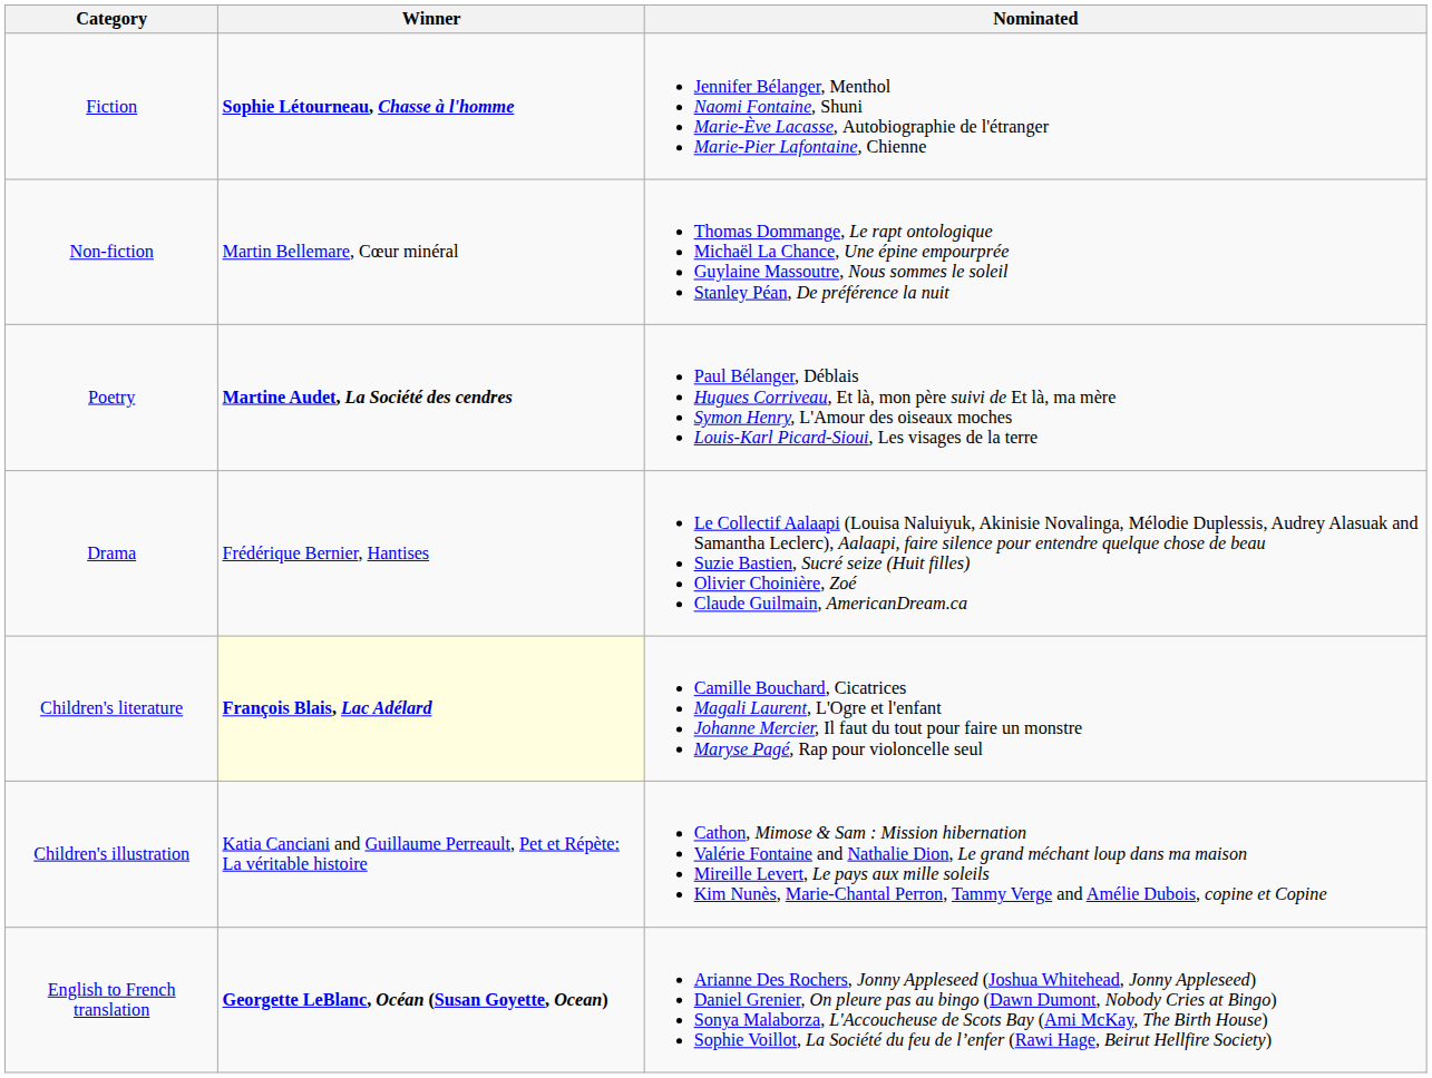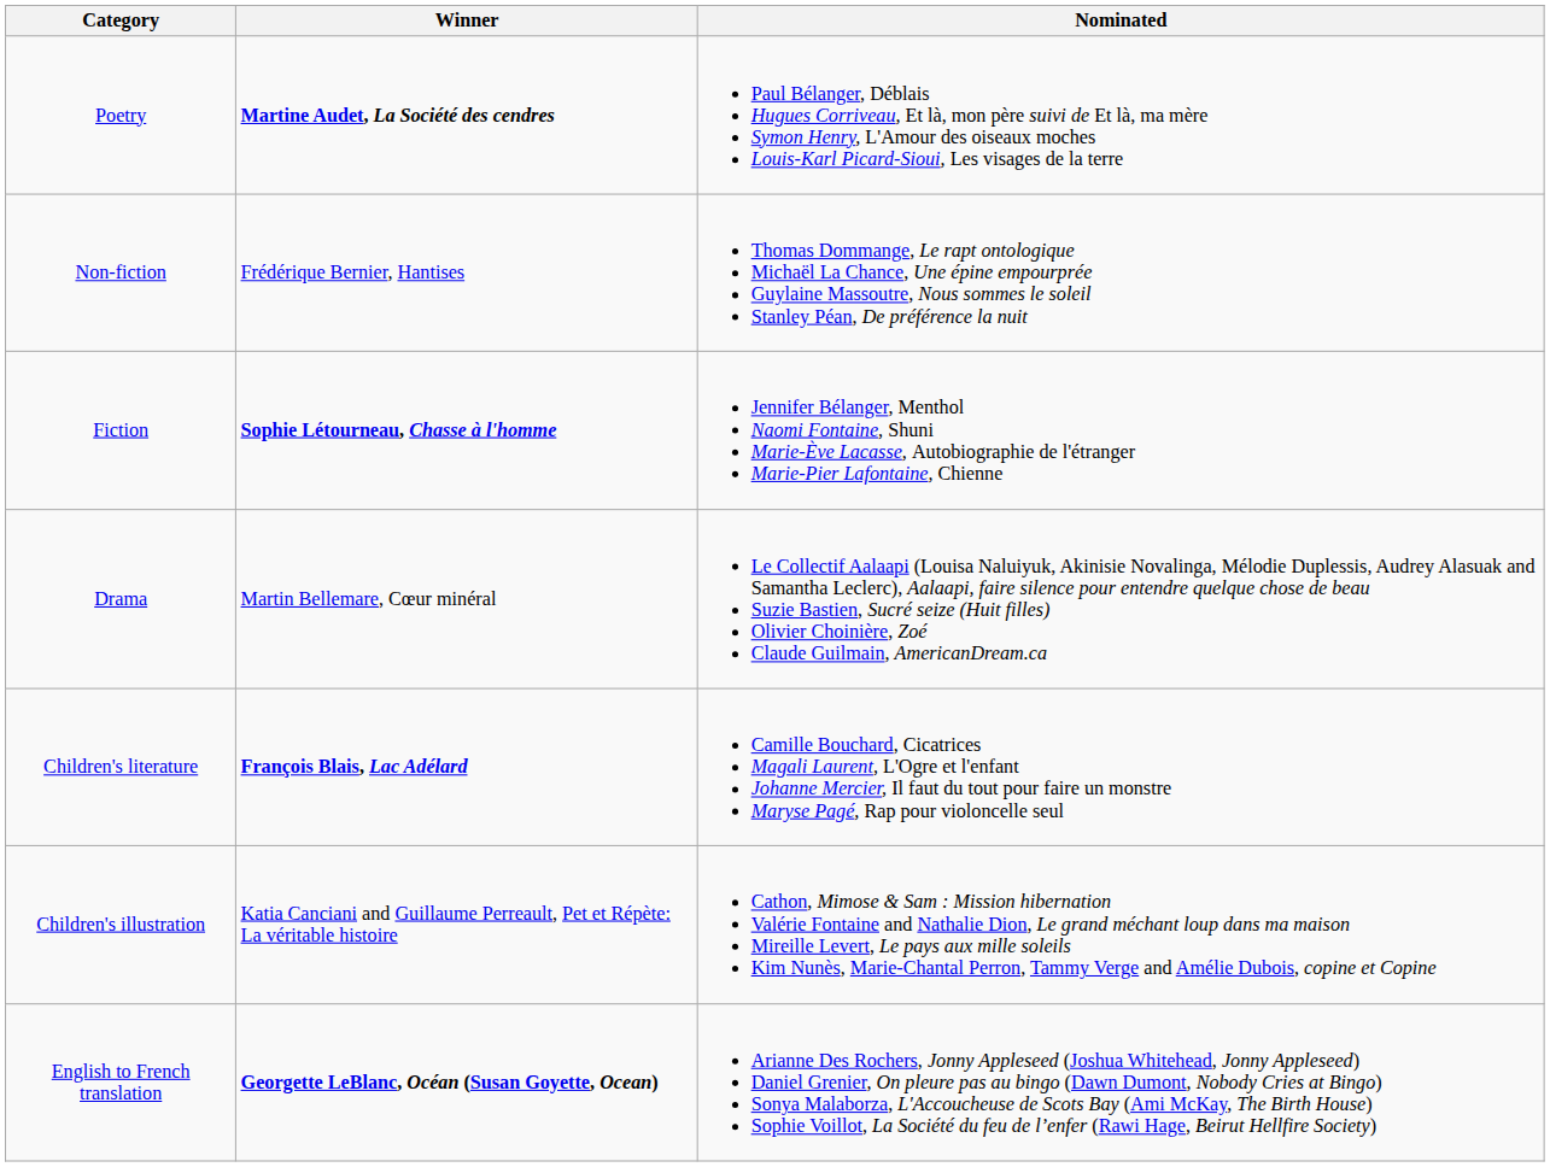rows swapped: Fiction <-> Poetry
Non-fiction | Winner: Martin Bellemare, Cœur minéral -> Frédérique Bernier, Hantises
Drama | Winner: Frédérique Bernier, Hantises -> Martin Bellemare, Cœur minéral
Children's literature | Winner: lightyellow background -> no background
